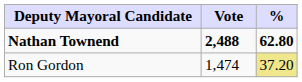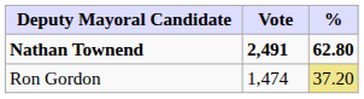Nathan Townend | Vote: 2,488 -> 2,491
